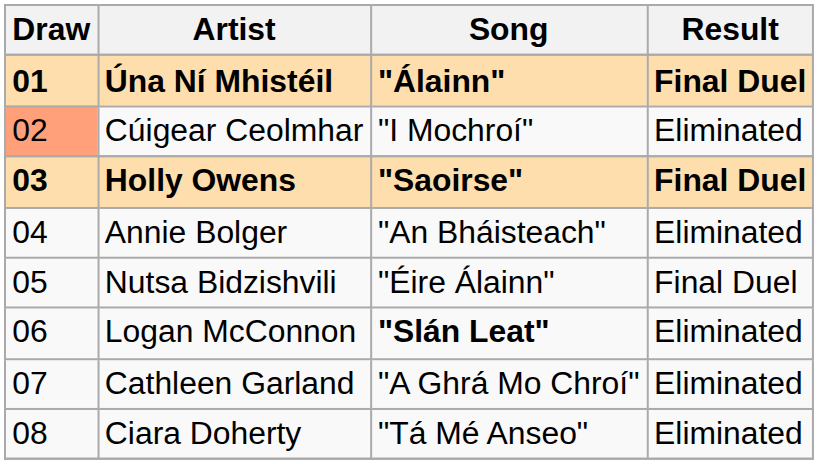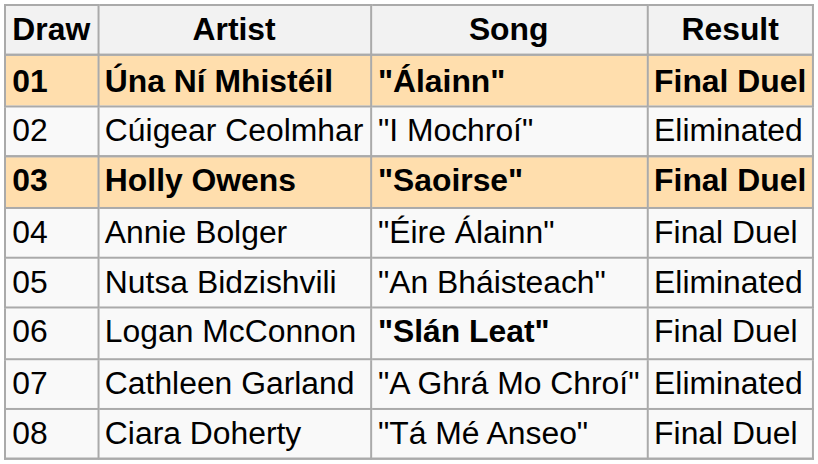Cúigear Ceolmhar | Draw: lightsalmon background -> no background
Annie Bolger | Song: "An Bháisteach" -> "Éire Álainn"
Annie Bolger | Result: Eliminated -> Final Duel
Nutsa Bidzishvili | Song: "Éire Álainn" -> "An Bháisteach"
Nutsa Bidzishvili | Result: Final Duel -> Eliminated
Logan McConnon | Result: Eliminated -> Final Duel
Ciara Doherty | Result: Eliminated -> Final Duel
